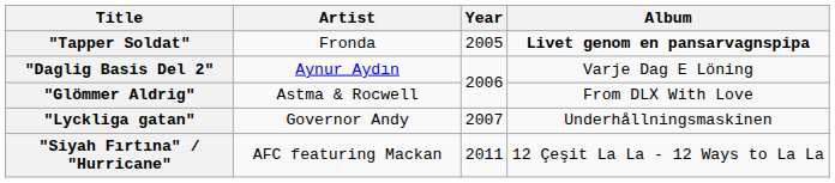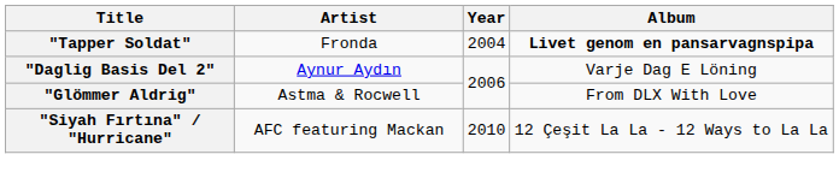"Tapper Soldat" | Year: 2005 -> 2004
- row: "Lyckliga gatan" | Governor Andy | 2007 | Underhållningsmaskinen
"Siyah Fırtına" / "Hurricane" | Year: 2011 -> 2010
